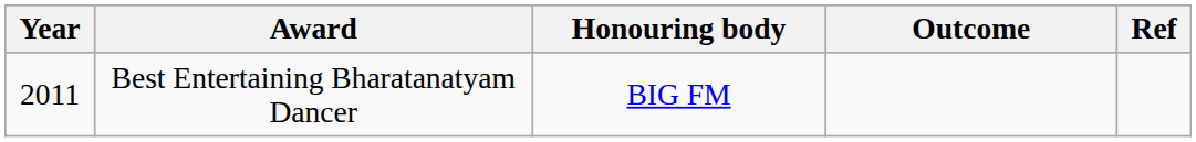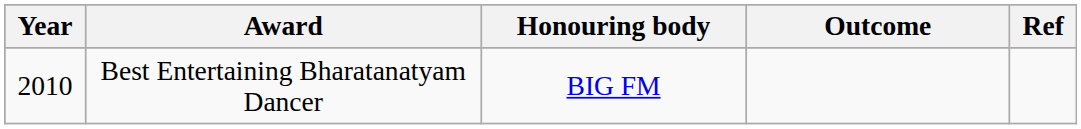Best Entertaining Bharatanatyam Dancer | Year: 2011 -> 2010
